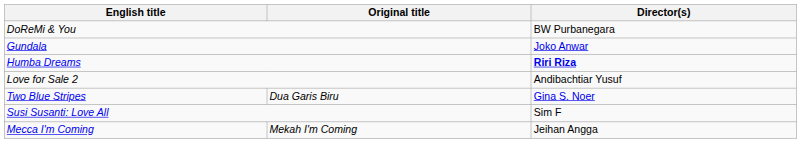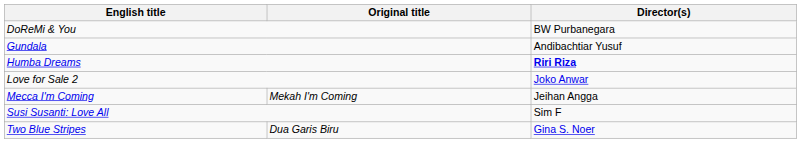Gundala | Director(s): Joko Anwar -> Andibachtiar Yusuf
Love for Sale 2 | Director(s): Andibachtiar Yusuf -> Joko Anwar
rows swapped: Mecca I'm Coming <-> Two Blue Stripes
